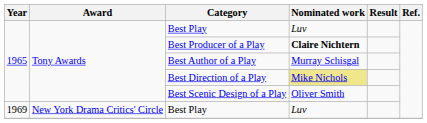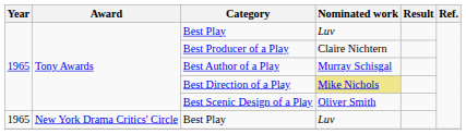Best Producer of a Play | Nominated work: bold -> normal
New York Drama Critics' Circle / Best Play | Year: 1969 -> 1965
